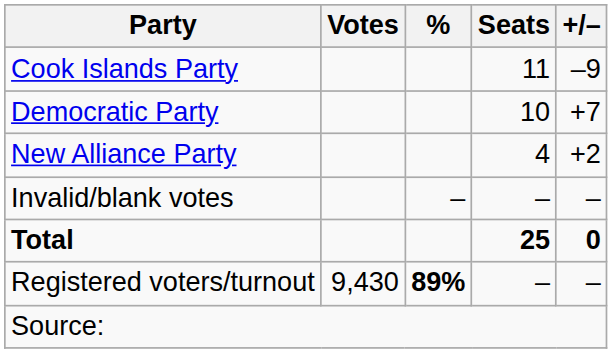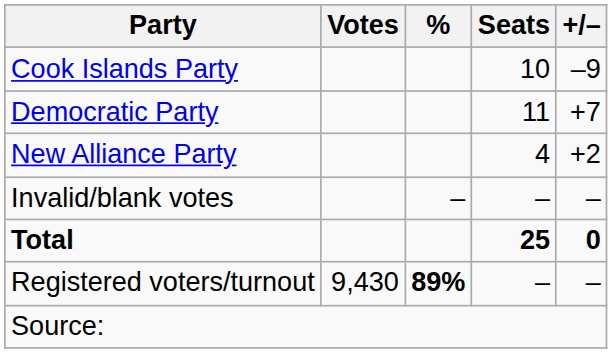Cook Islands Party | Seats: 11 -> 10
Democratic Party | Seats: 10 -> 11
